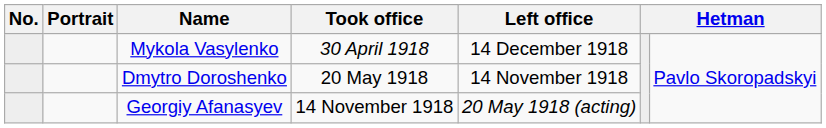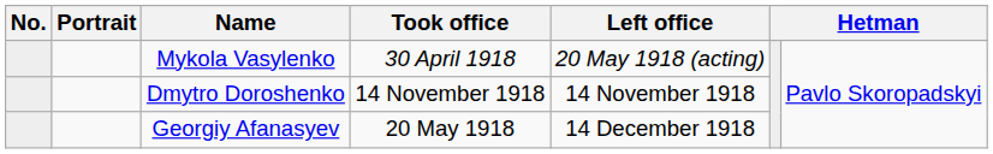Mykola Vasylenko | Left office: 14 December 1918 -> 20 May 1918 (acting)
Dmytro Doroshenko | Took office: 20 May 1918 -> 14 November 1918
Georgiy Afanasyev | Took office: 14 November 1918 -> 20 May 1918
Georgiy Afanasyev | Left office: 20 May 1918 (acting) -> 14 December 1918
